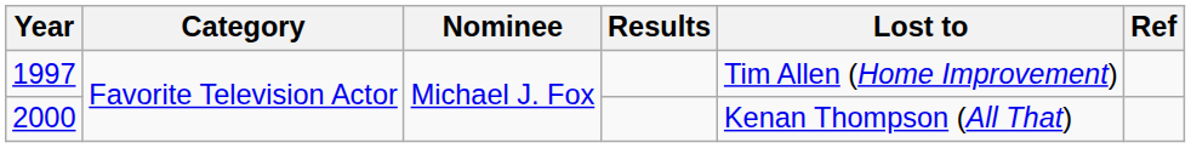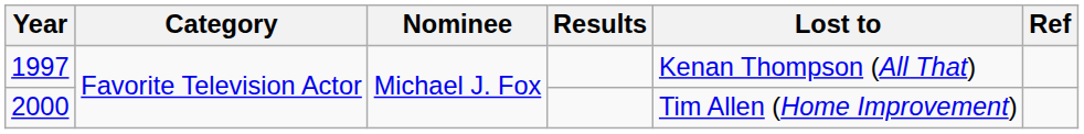1997 | Lost to: Tim Allen (Home Improvement) -> Kenan Thompson (All That)
2000 | Lost to: Kenan Thompson (All That) -> Tim Allen (Home Improvement)
